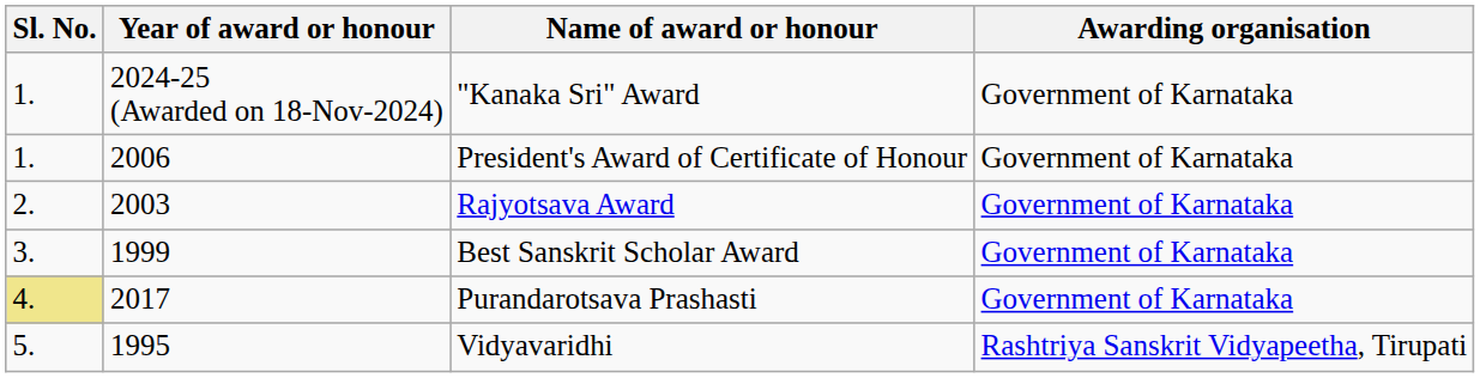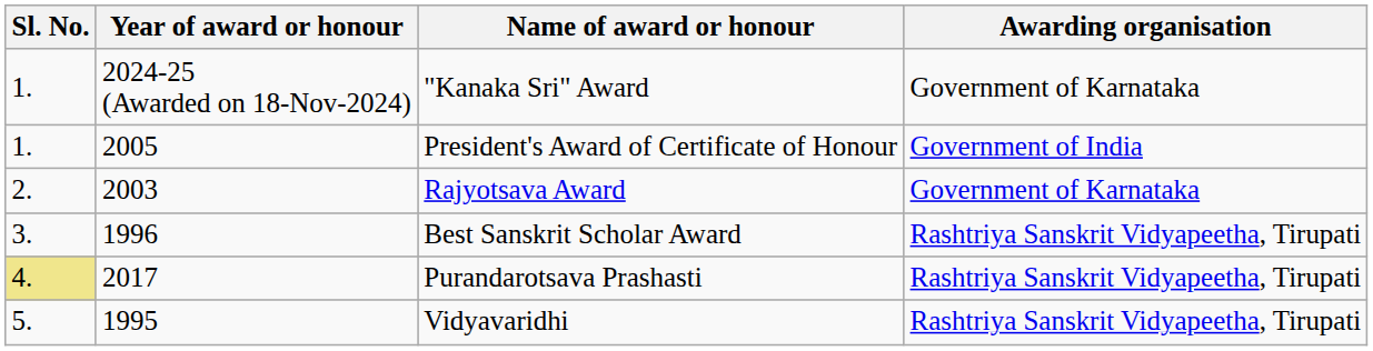President's Award of Certificate of Honour | Year of award or honour: 2006 -> 2005
President's Award of Certificate of Honour | Awarding organisation: Government of Karnataka -> Government of India
Best Sanskrit Scholar Award | Year of award or honour: 1999 -> 1996
Best Sanskrit Scholar Award | Awarding organisation: Government of Karnataka -> Rashtriya Sanskrit Vidyapeetha, Tirupati
Purandarotsava Prashasti | Awarding organisation: Government of Karnataka -> Rashtriya Sanskrit Vidyapeetha, Tirupati
